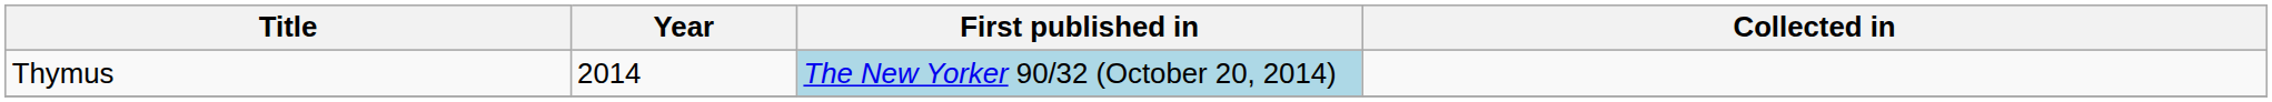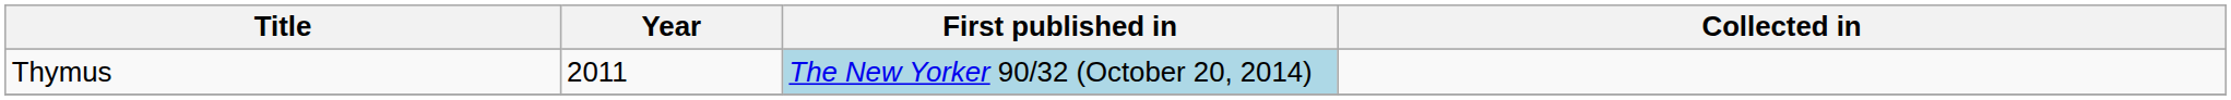Thymus | Year: 2014 -> 2011
